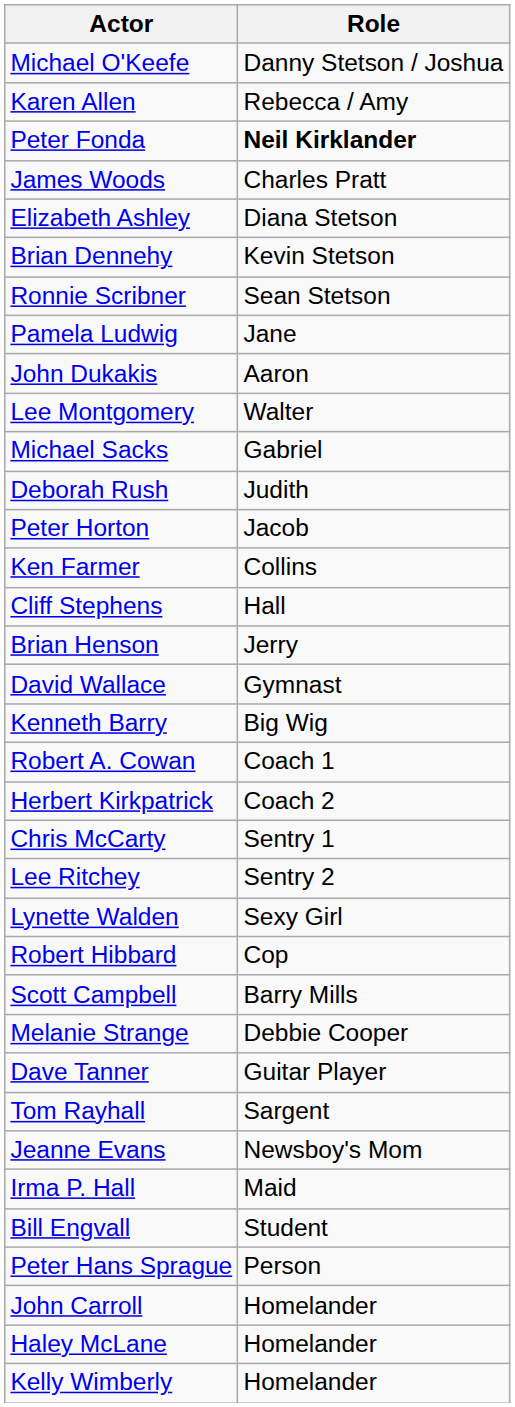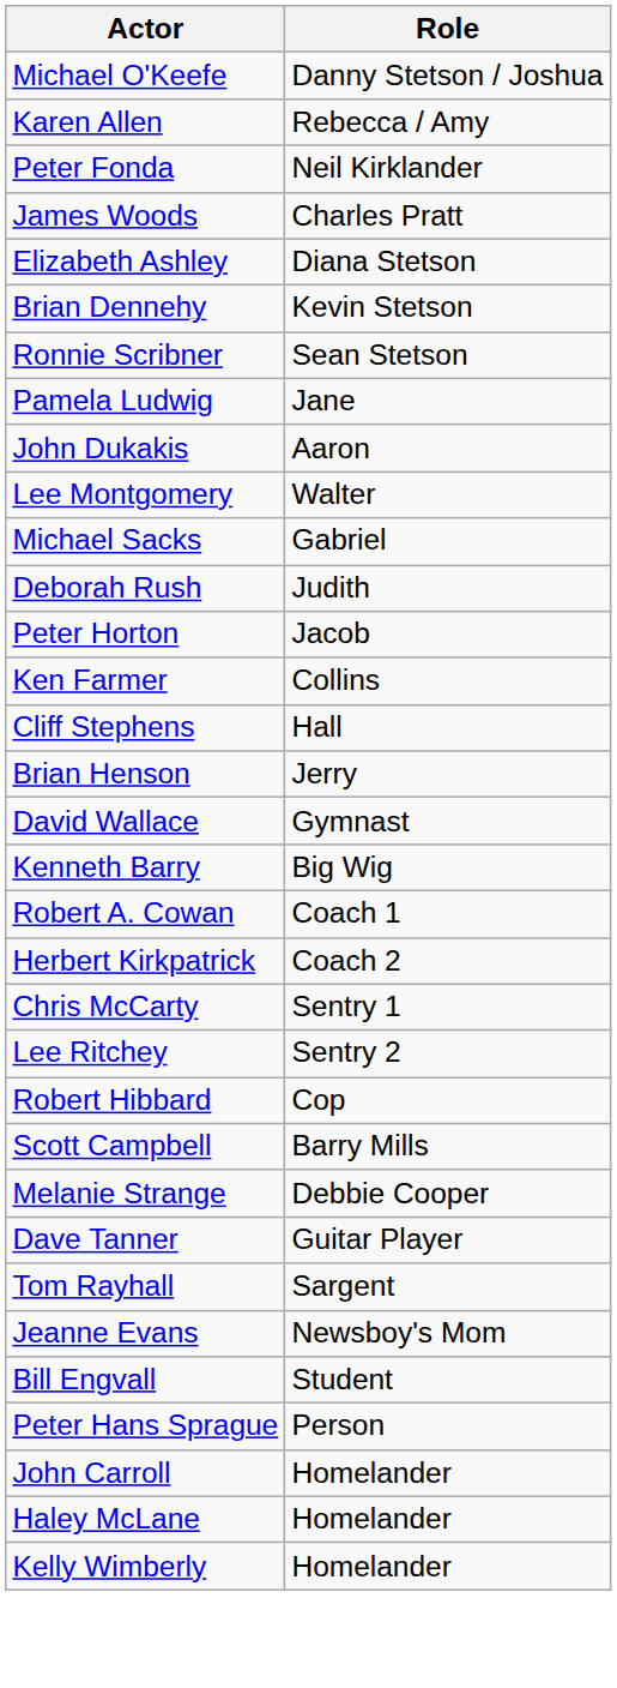Peter Fonda | Role: bold -> normal
- row: Lynette Walden | Sexy Girl
- row: Irma P. Hall | Maid
